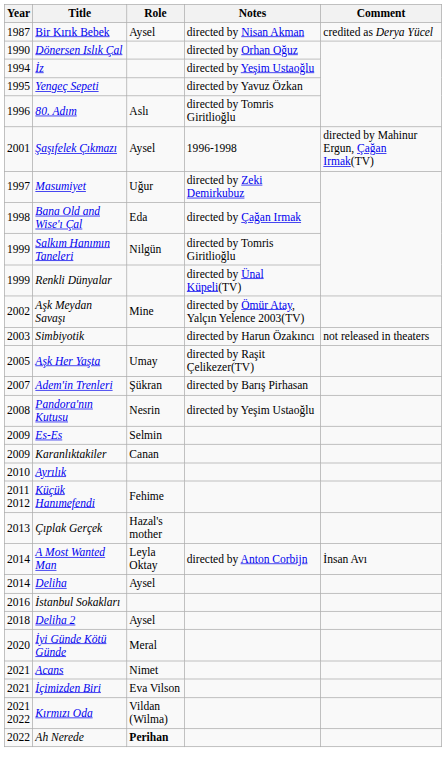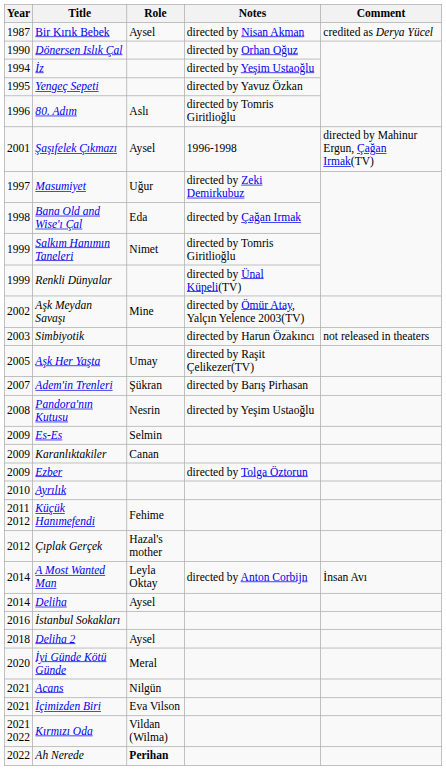Salkım Hanımın Taneleri | Role: Nilgün -> Nimet
+ row: 2009 | Ezber | directed by Tolga Öztorun
Çıplak Gerçek | Year: 2013 -> 2012
Acans | Role: Nimet -> Nilgün
